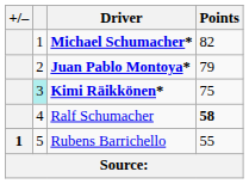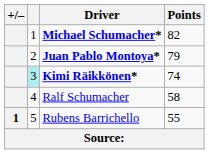Kimi Räikkönen* | Points: 75 -> 74
Ralf Schumacher | Points: bold -> normal
